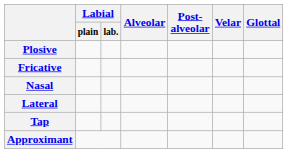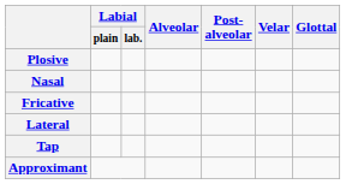rows swapped: Fricative <-> Nasal
